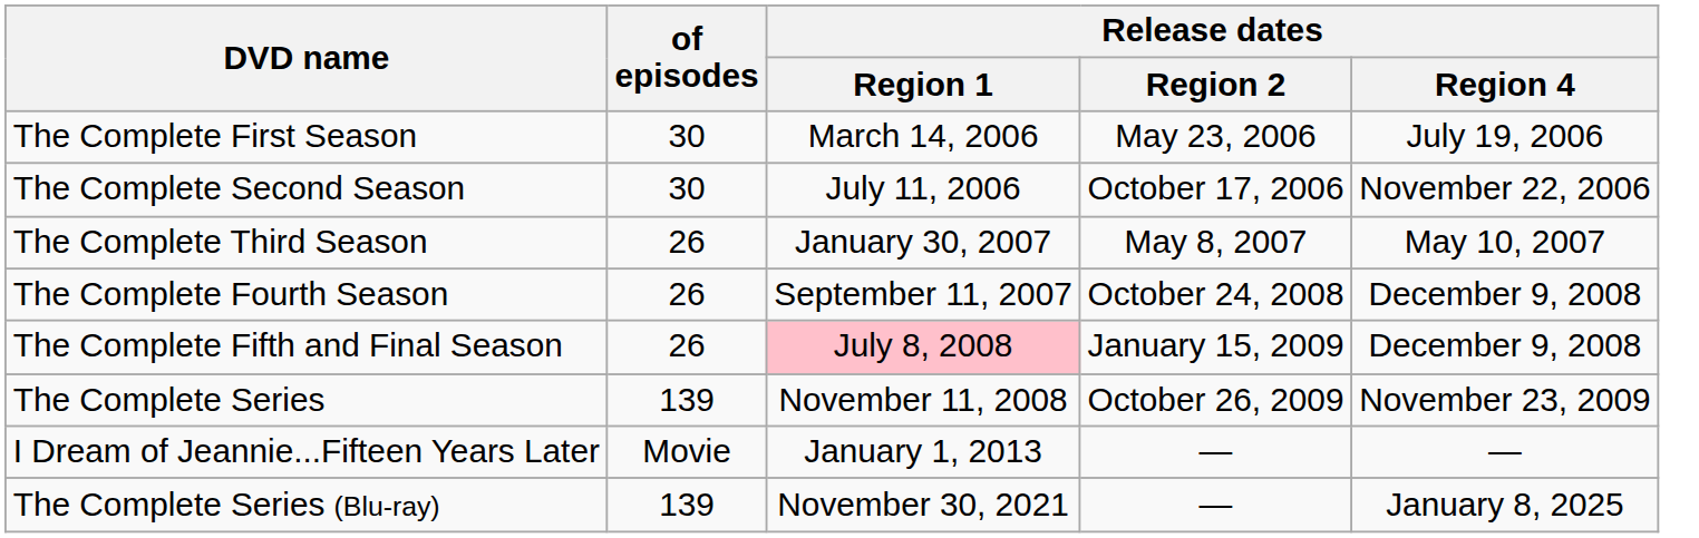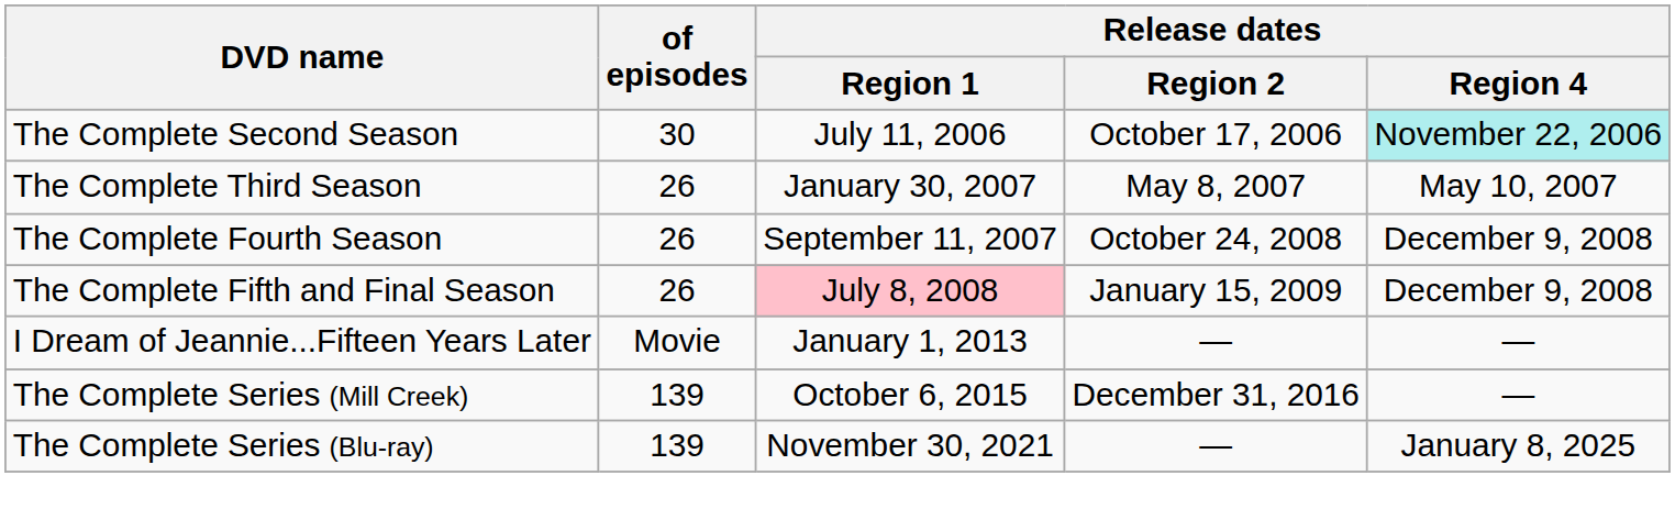- row: The Complete First Season | 30 | March 14, 2006 | May 23, 2006 | July 19, 2006
The Complete Second Season | Release dates / Region 4: no background -> paleturquoise background
- row: The Complete Series | 139 | November 11, 2008 | October 26, 2009 | November 23, 2009
+ row: The Complete Series (Mill Creek) | 139 | October 6, 2015 | December 31, 2016 | —
